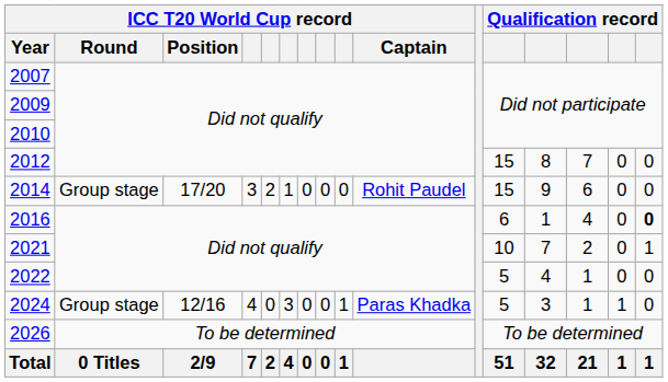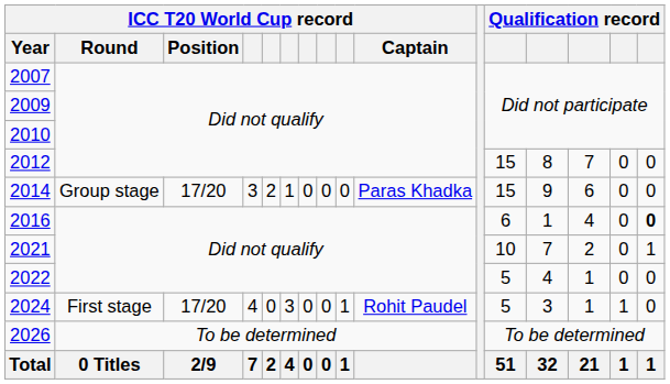2014 | ICC T20 World Cup record / Captain: Rohit Paudel -> Paras Khadka
2024 | ICC T20 World Cup record / Round: Group stage -> First stage
2024 | ICC T20 World Cup record / Position: 12/16 -> 17/20
2024 | ICC T20 World Cup record / Captain: Paras Khadka -> Rohit Paudel
